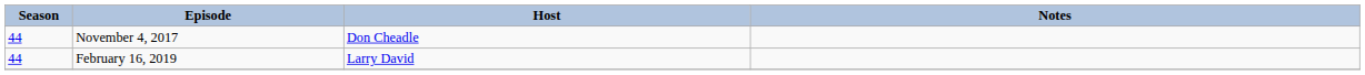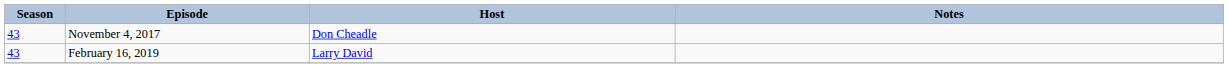November 4, 2017 | Season: 44 -> 43
February 16, 2019 | Season: 44 -> 43
